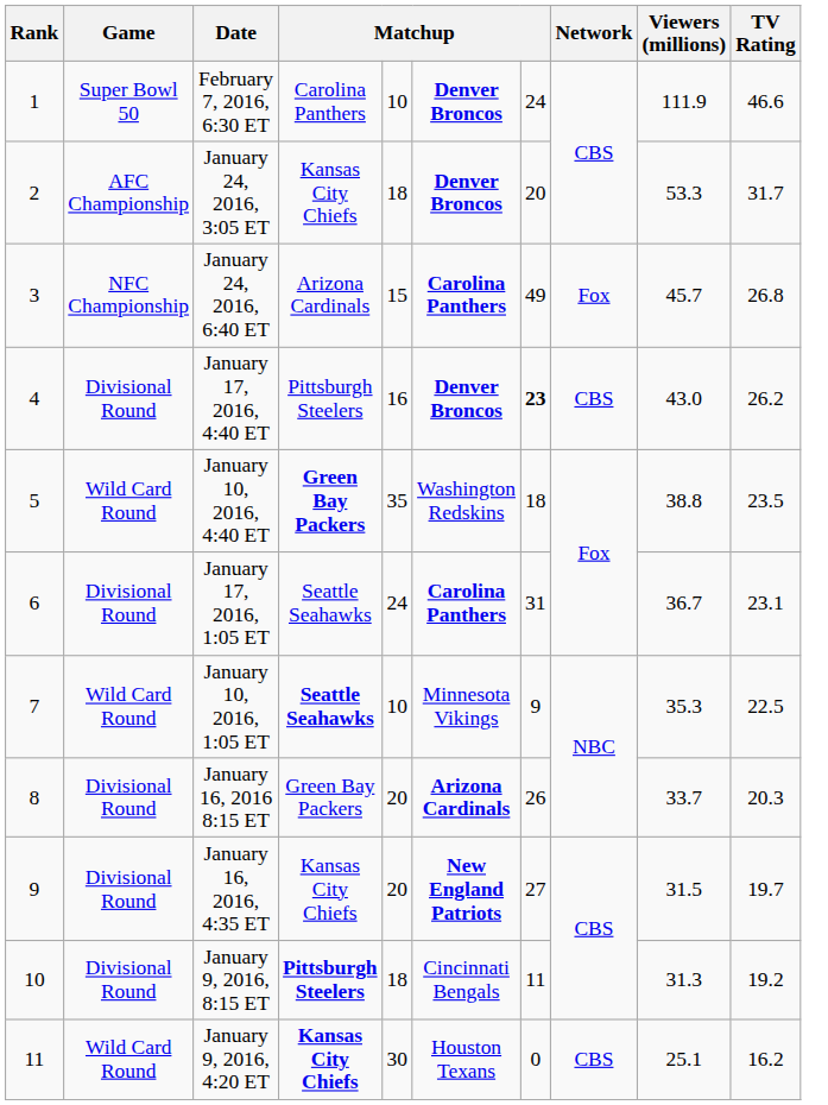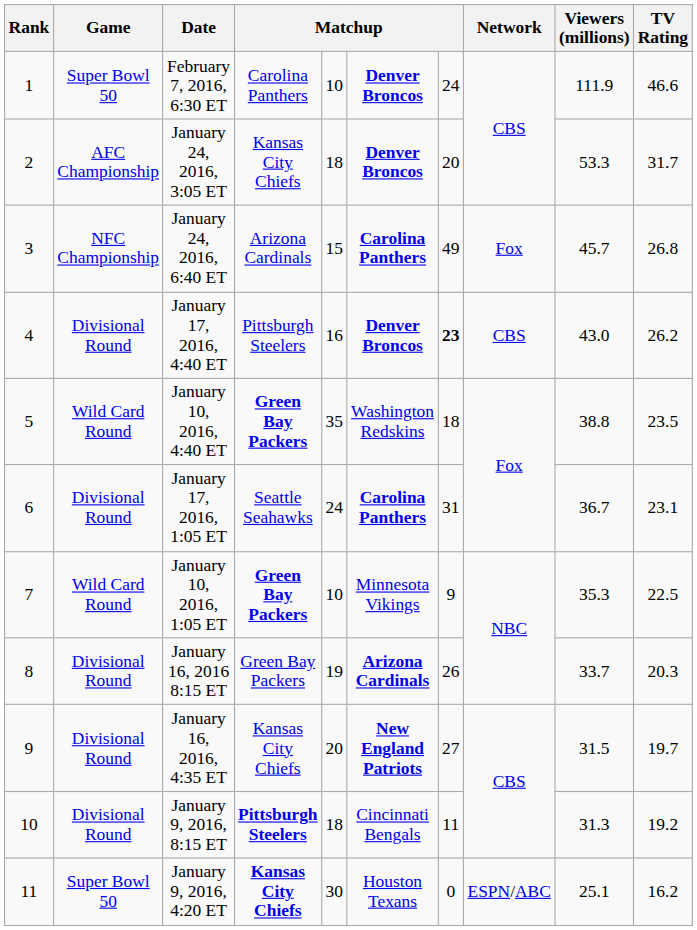January 10, 2016, 1:05 ET | column 4: Seattle Seahawks -> Green Bay Packers
January 16, 2016 8:15 ET | column 5: 20 -> 19
January 9, 2016, 4:20 ET | Game: Wild Card Round -> Super Bowl 50
January 9, 2016, 4:20 ET | Network: CBS -> ESPN/ABC
